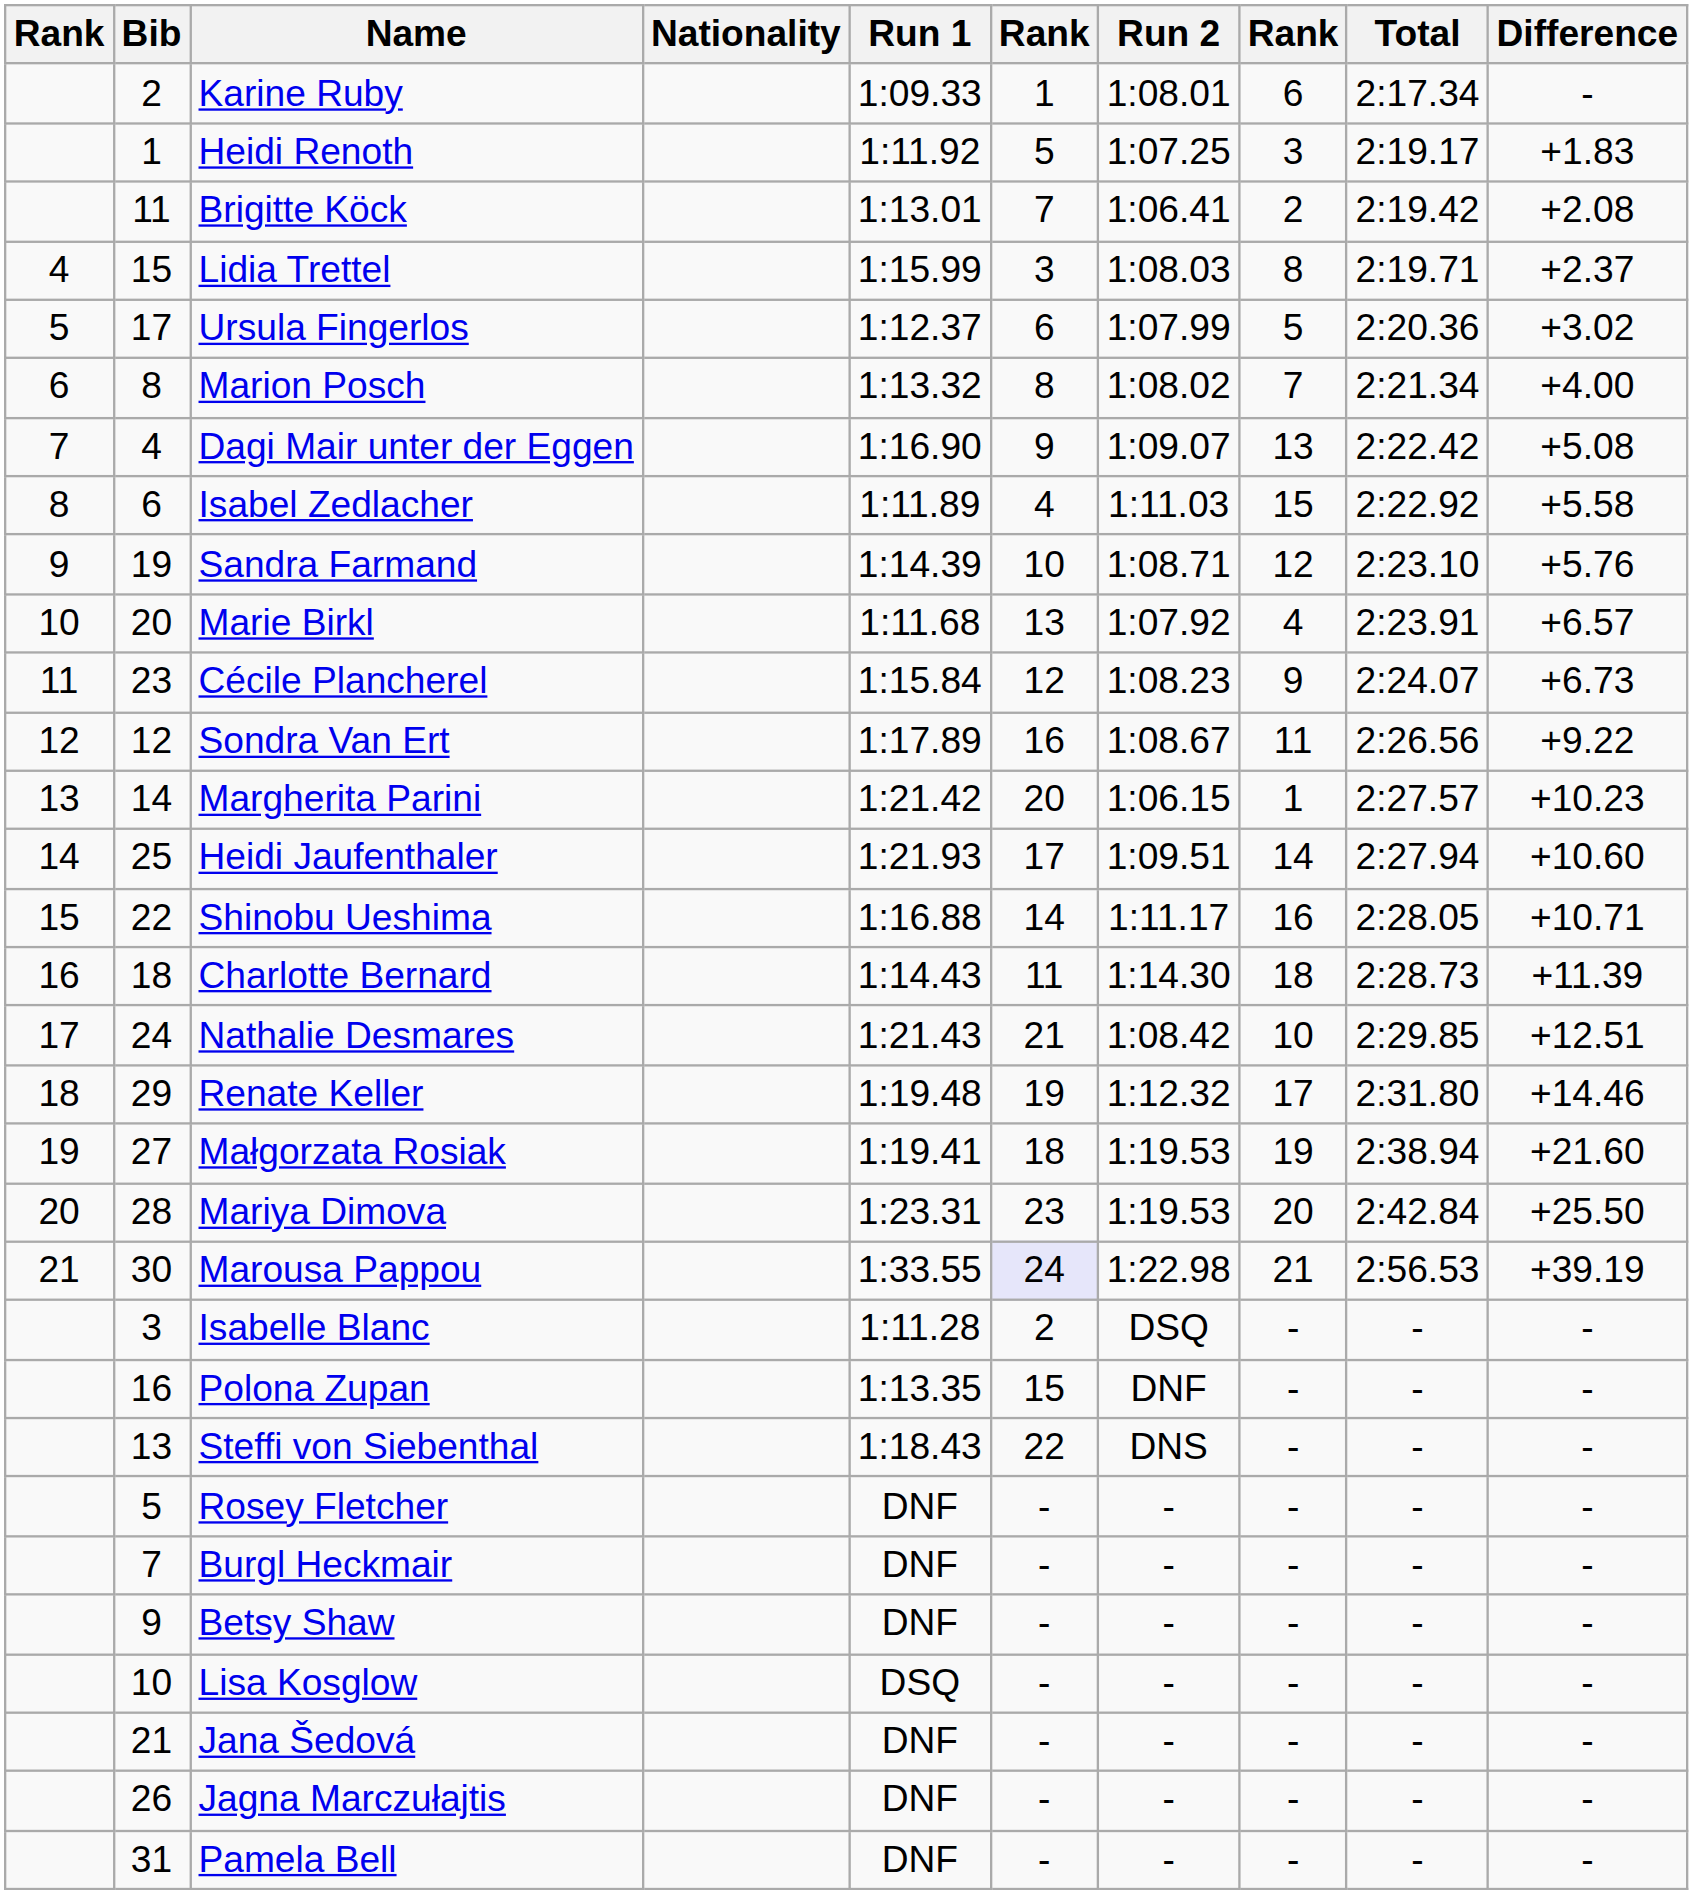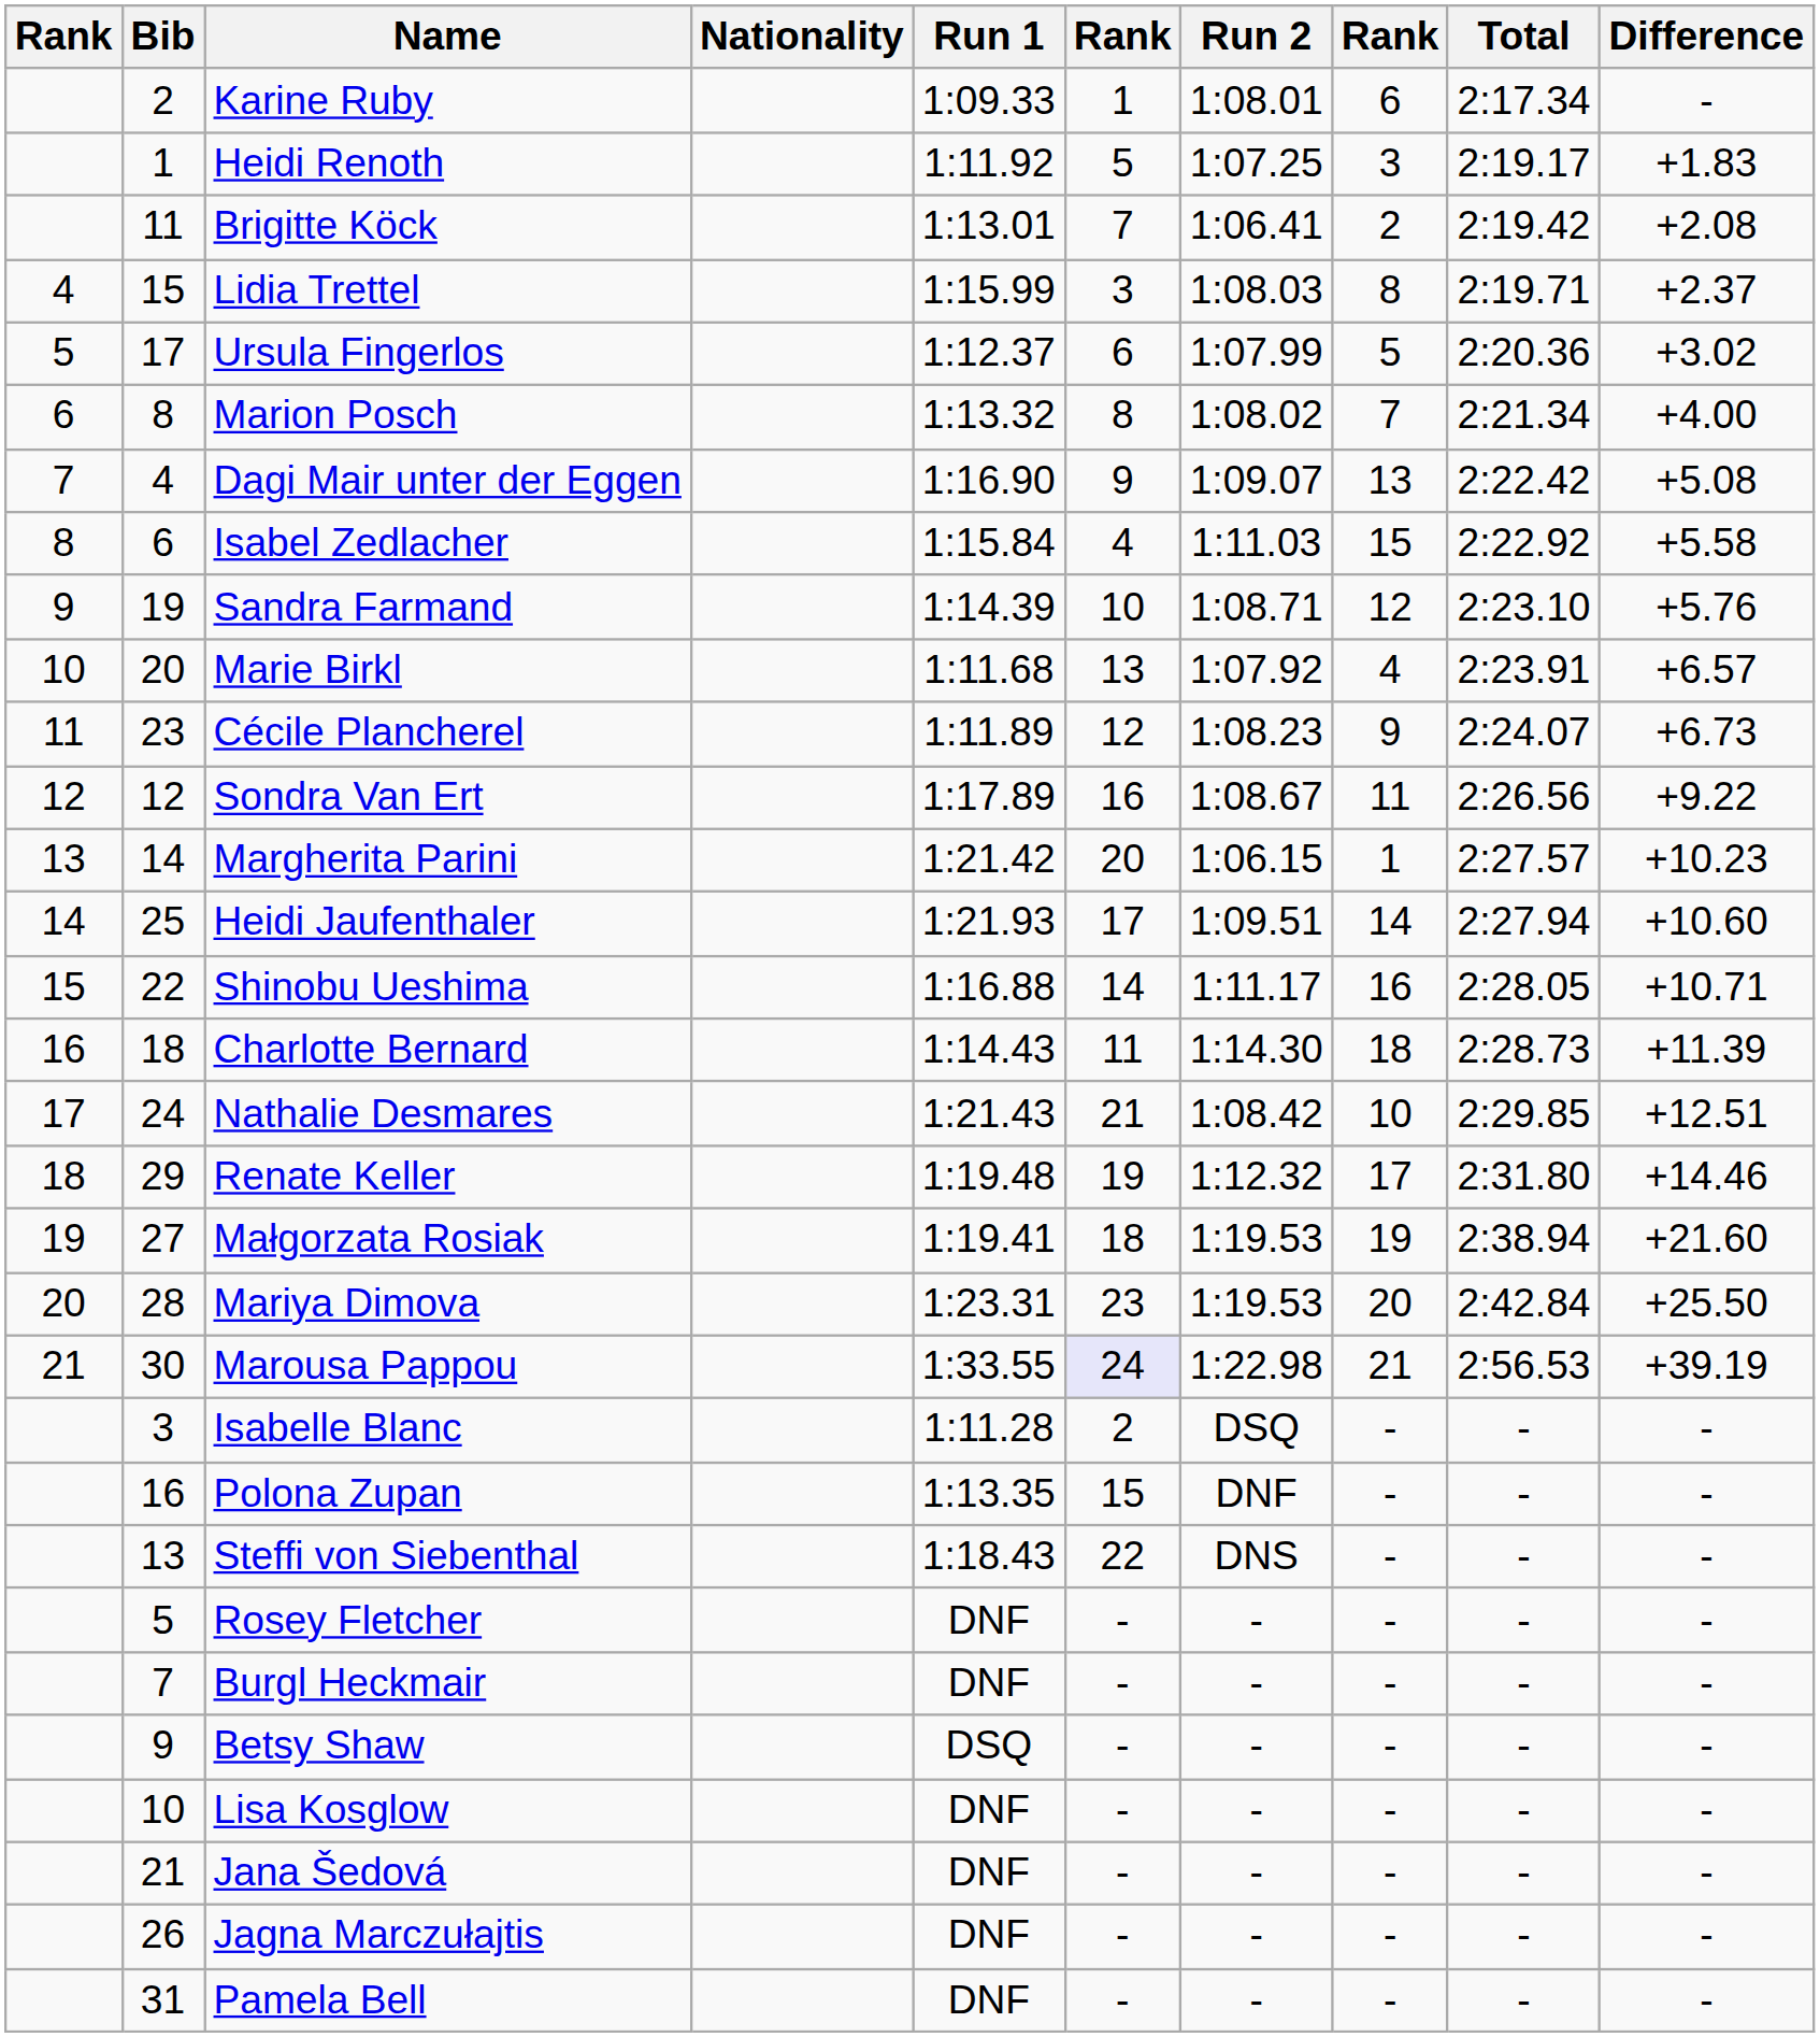Isabel Zedlacher | Run 1: 1:11.89 -> 1:15.84
Cécile Plancherel | Run 1: 1:15.84 -> 1:11.89
Betsy Shaw | Run 1: DNF -> DSQ
Lisa Kosglow | Run 1: DSQ -> DNF
